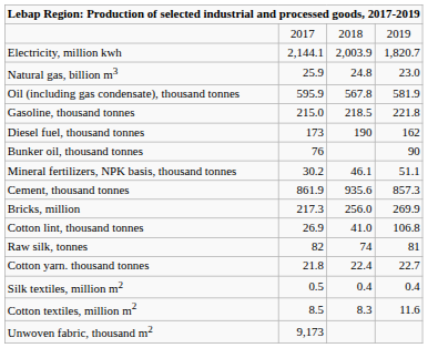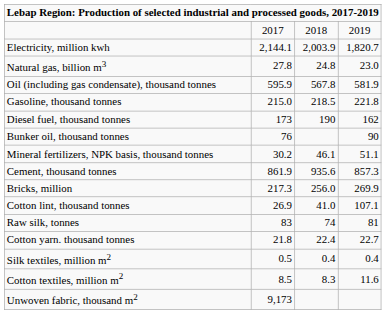Natural gas, billion m3 | column 2: 25.9 -> 27.8
Cotton lint, thousand tonnes | column 4: 106.8 -> 107.1
Raw silk, tonnes | column 2: 82 -> 83
